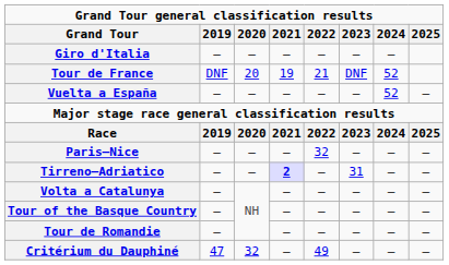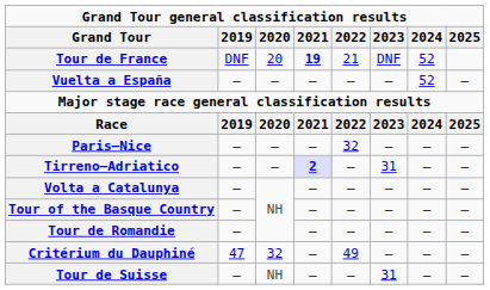- row: Giro d'Italia | — | — | — | — | — | —
Tour de France | 2021: normal -> bold
+ row: Tour de Suisse | — | NH | — | — | 31 | — | —
